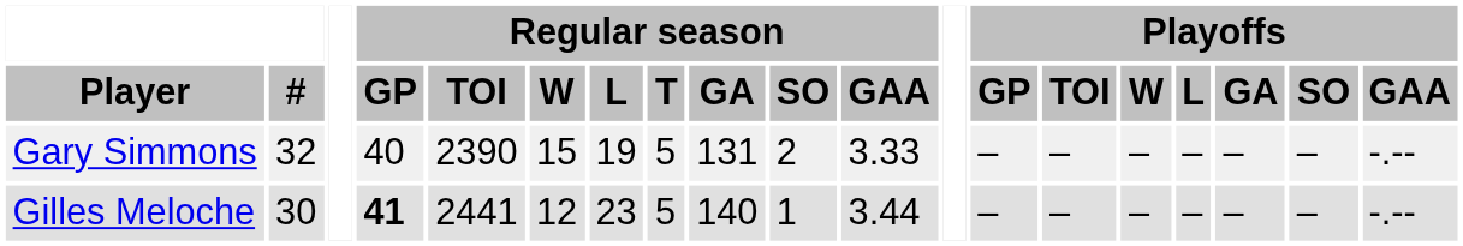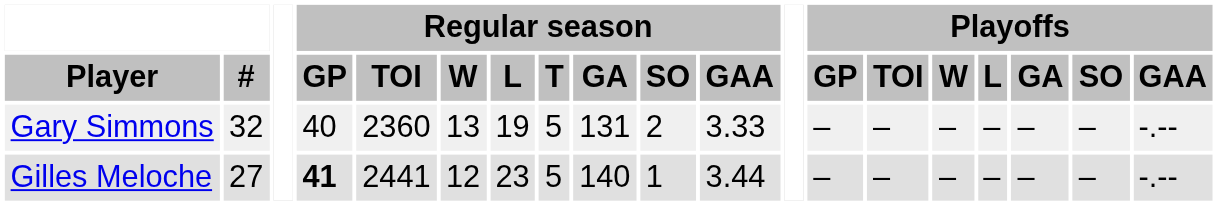Gary Simmons | Regular season / TOI: 2390 -> 2360
Gary Simmons | Regular season / W: 15 -> 13
Gilles Meloche | #: 30 -> 27
